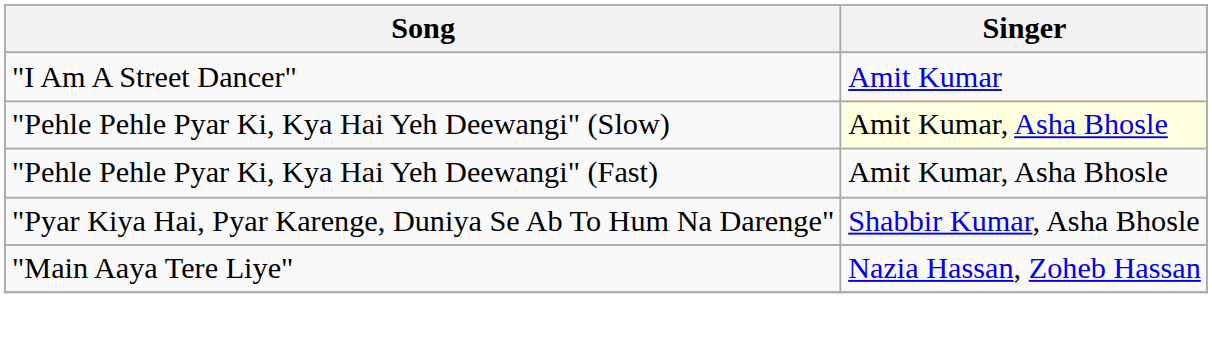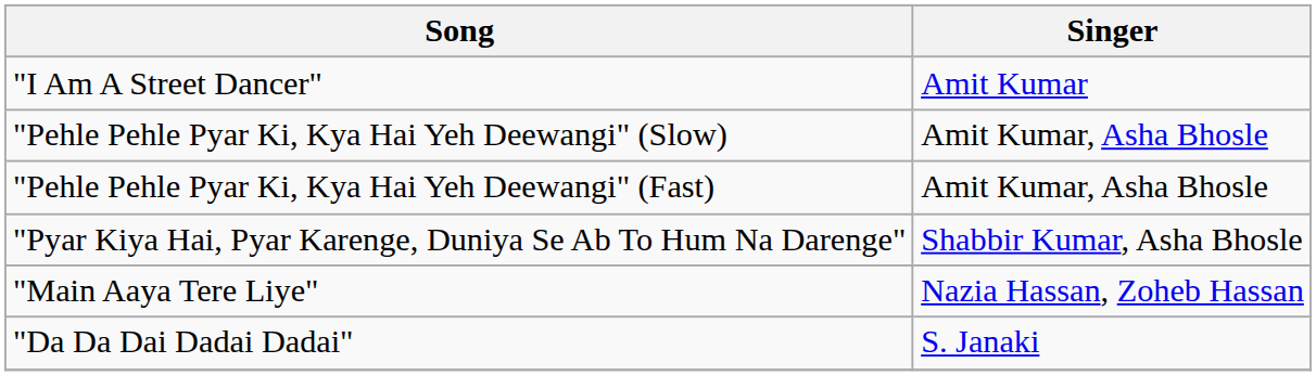"Pehle Pehle Pyar Ki, Kya Hai Yeh Deewangi" (Slow) | Singer: lightyellow background -> no background
+ row: "Da Da Dai Dadai Dadai" | S. Janaki
